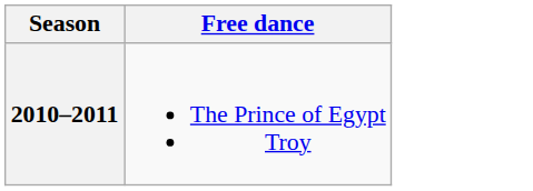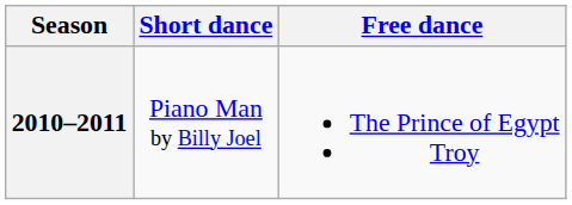+ column: Short dance | Piano Man by Billy Joel
